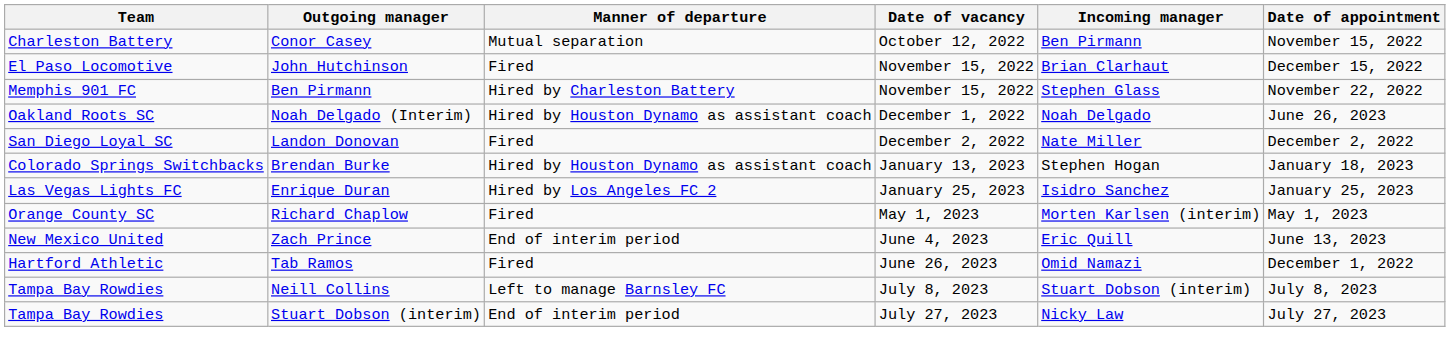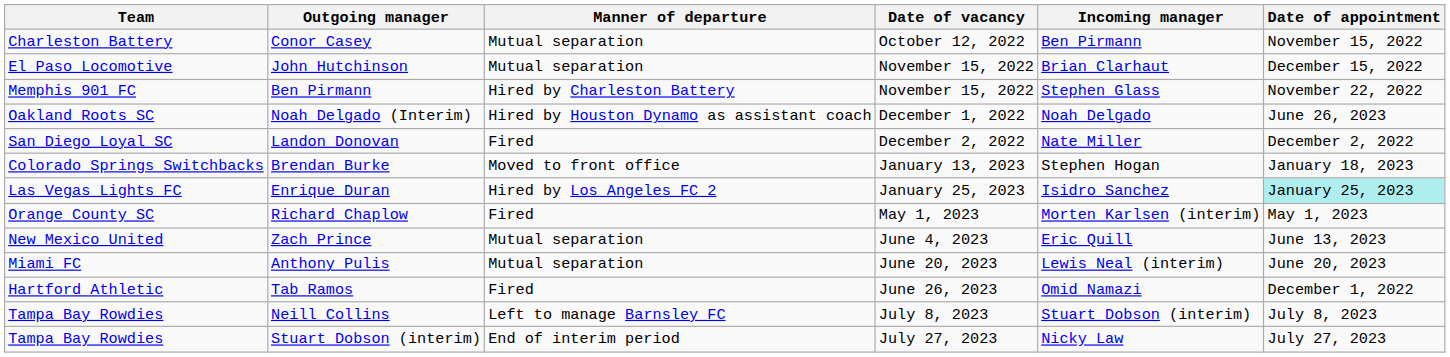John Hutchinson | Manner of departure: Fired -> Mutual separation
Brendan Burke | Manner of departure: Hired by Houston Dynamo as assistant coach -> Moved to front office
Enrique Duran | Date of appointment: no background -> paleturquoise background
Zach Prince | Manner of departure: End of interim period -> Mutual separation
+ row: Miami FC | Anthony Pulis | Mutual separation | June 20, 2023 | Lewis Neal (interim) | June 20, 2023
